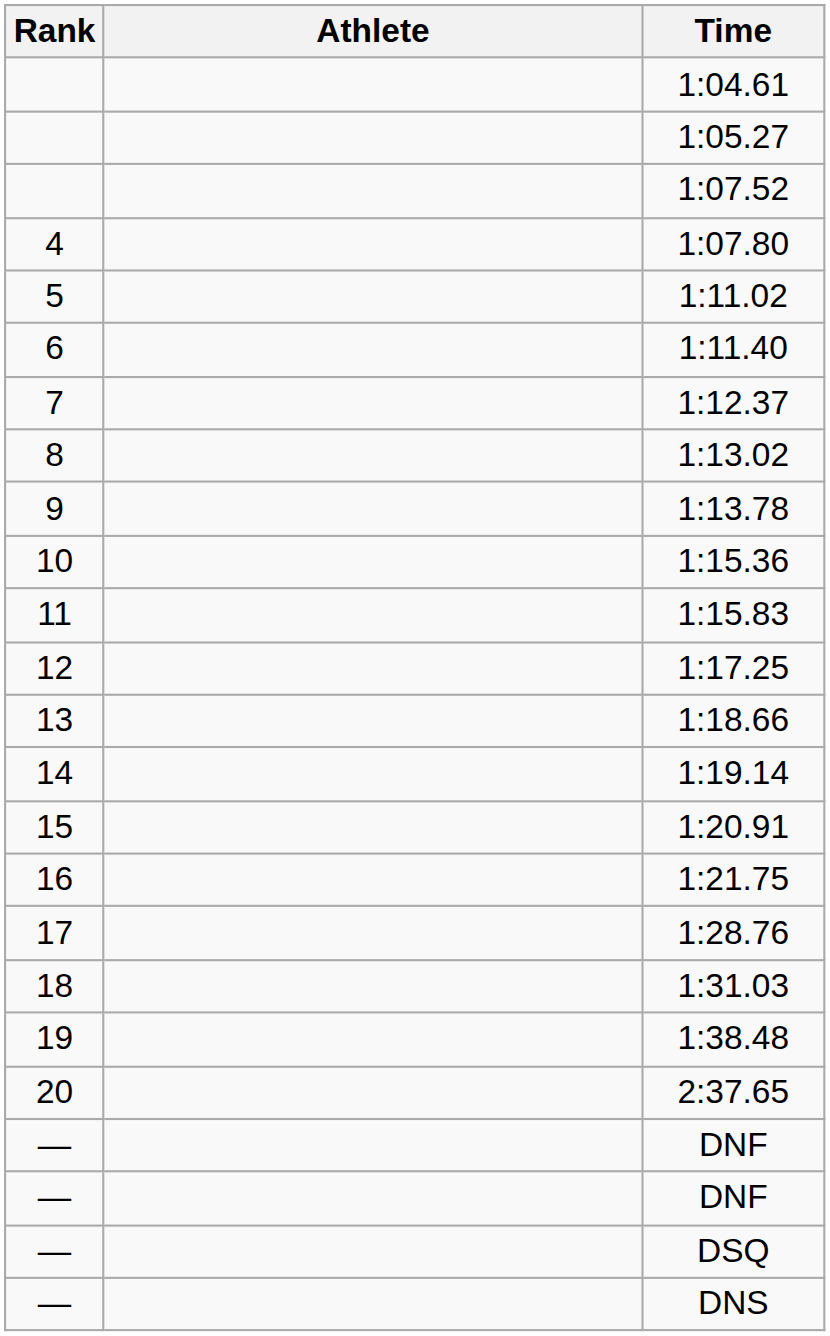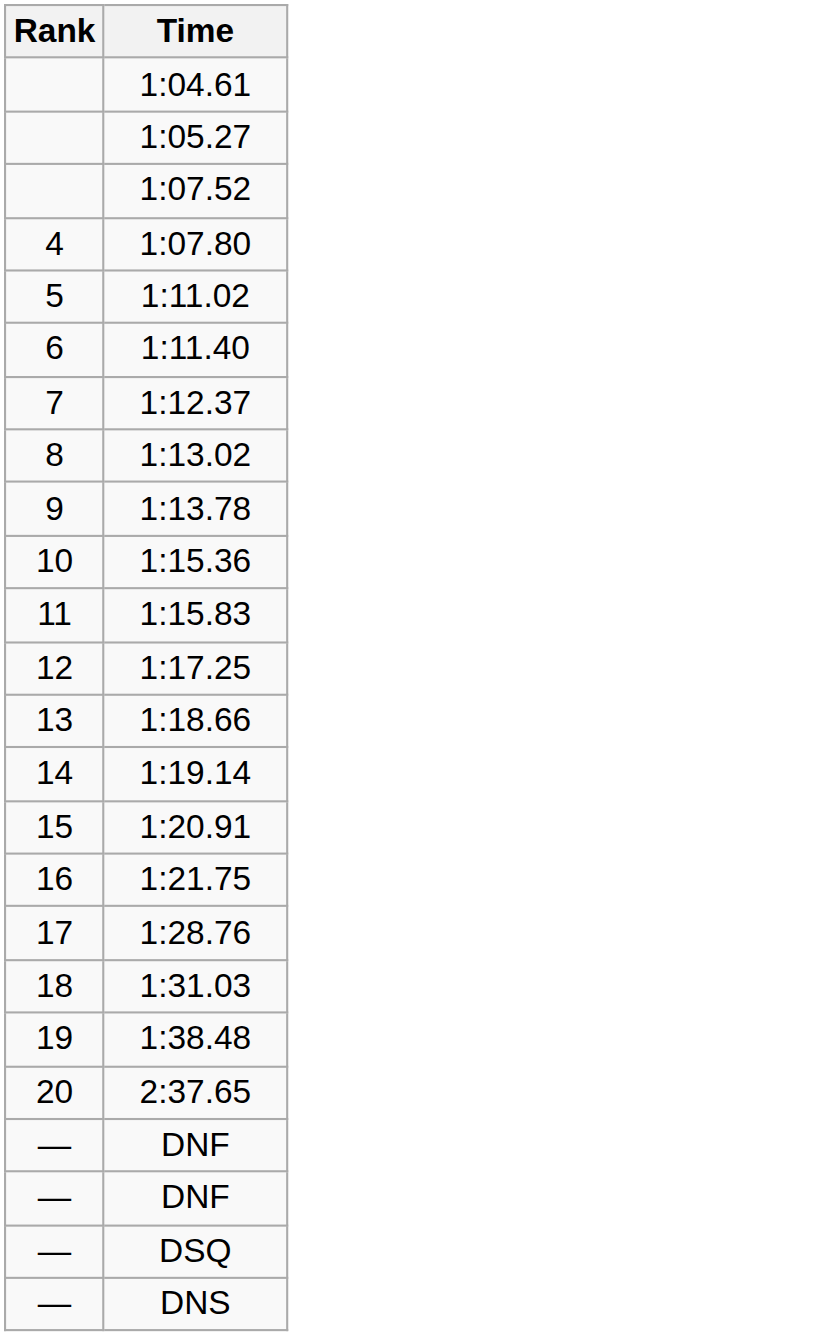- column: Athlete
